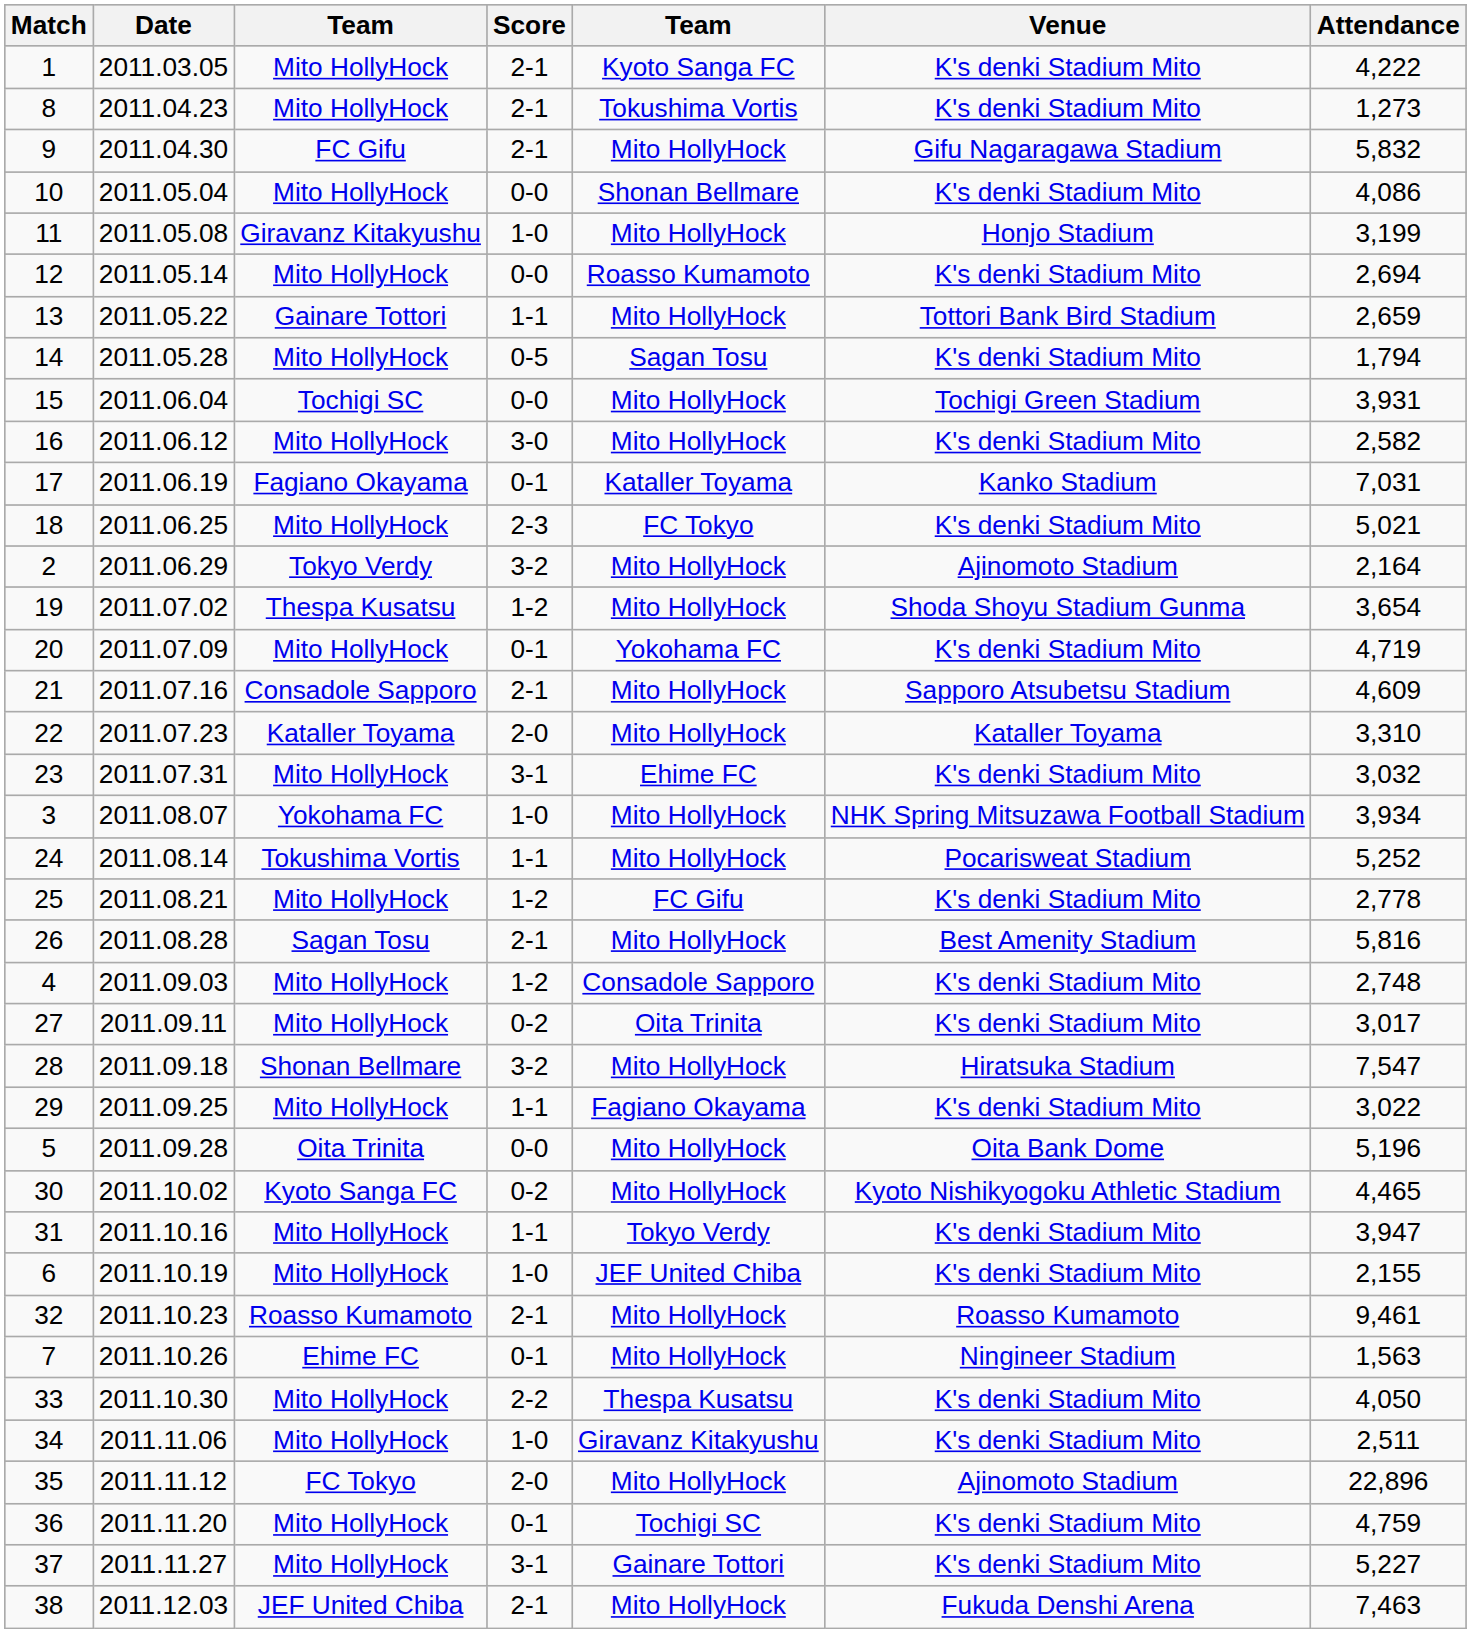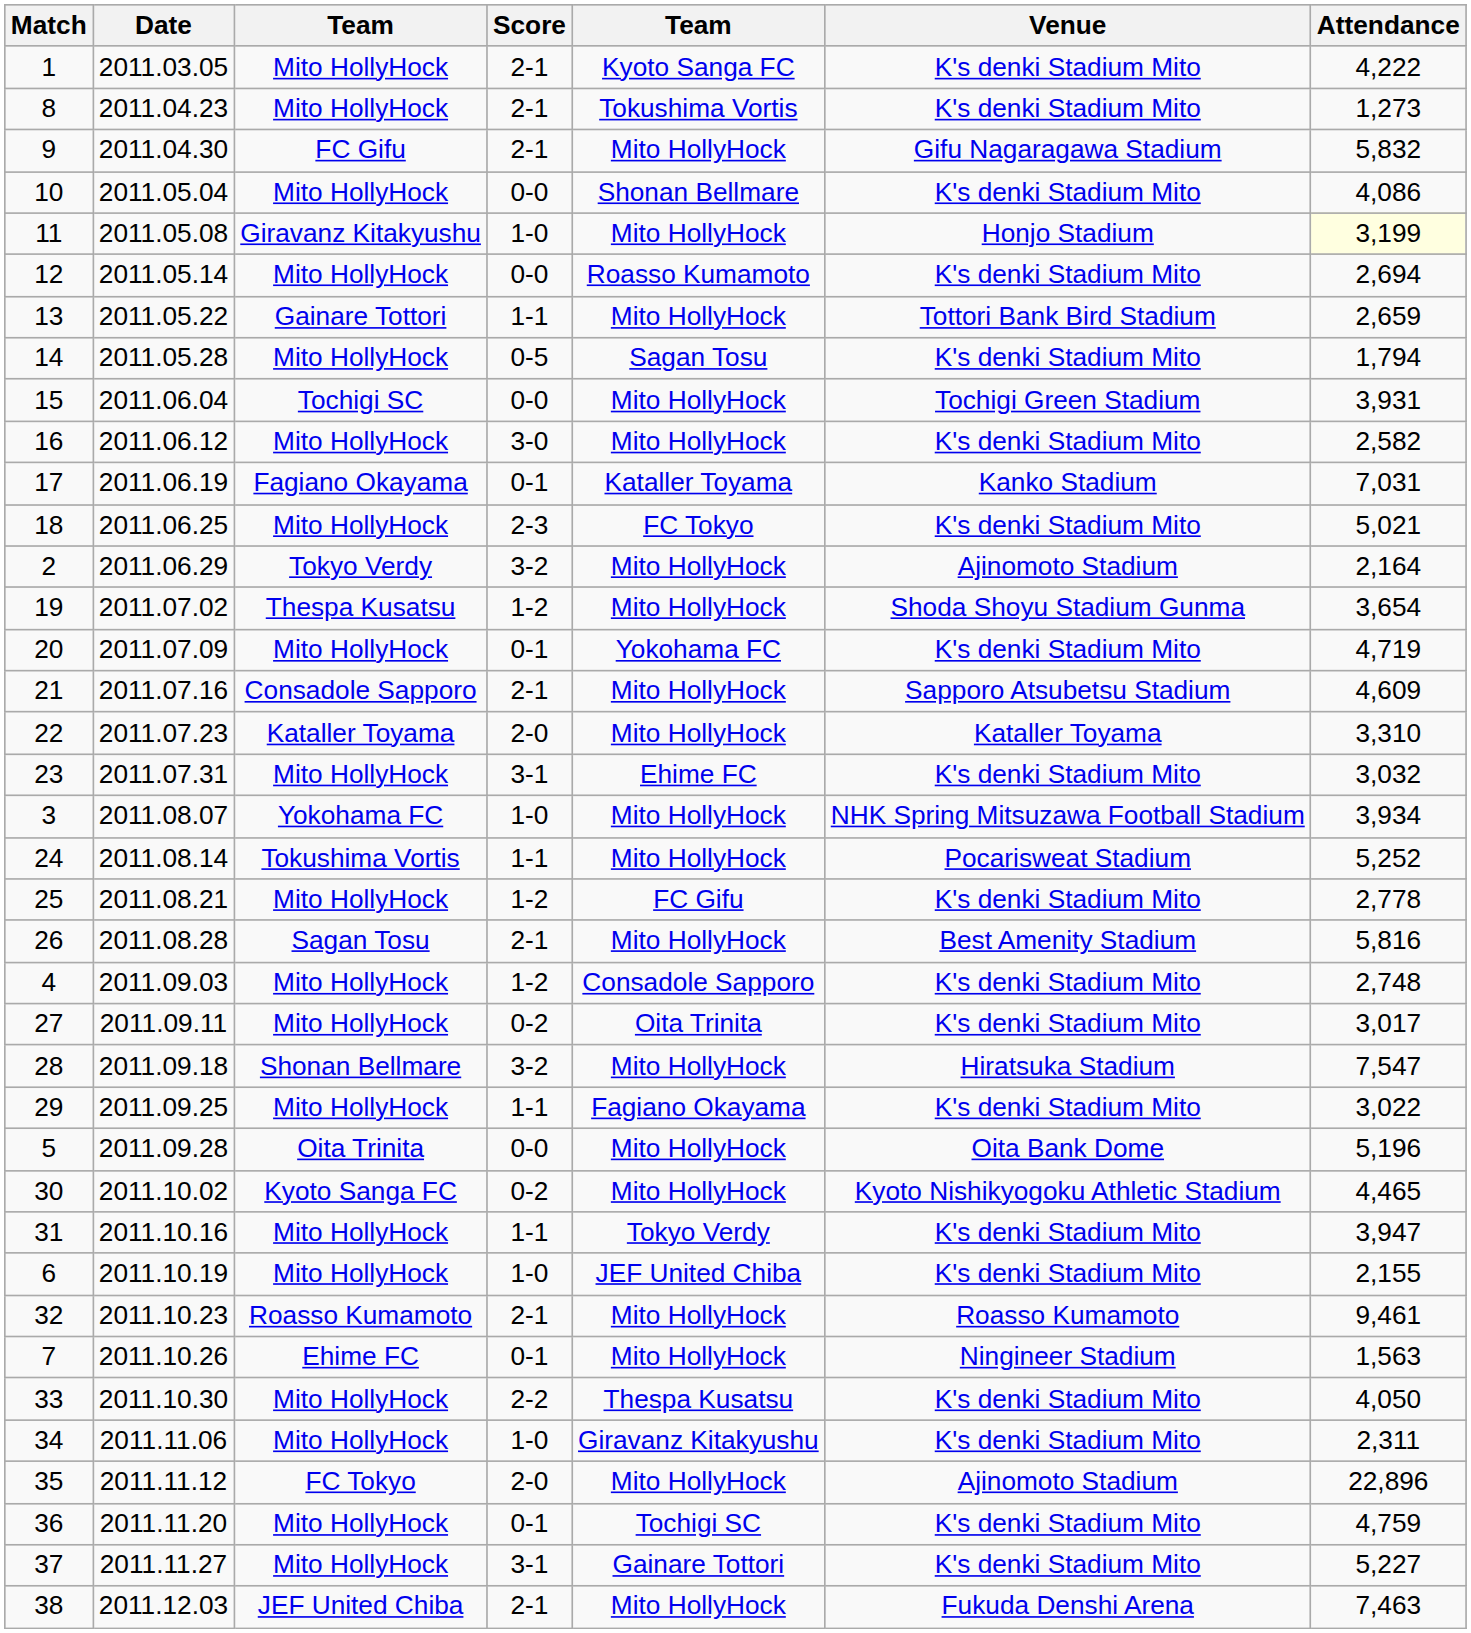11 | Attendance: no background -> lightyellow background
34 | Attendance: 2,511 -> 2,311
